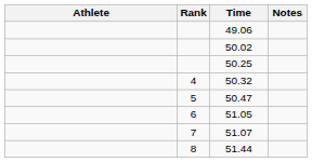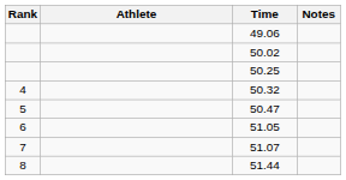columns swapped: Rank <-> Athlete
